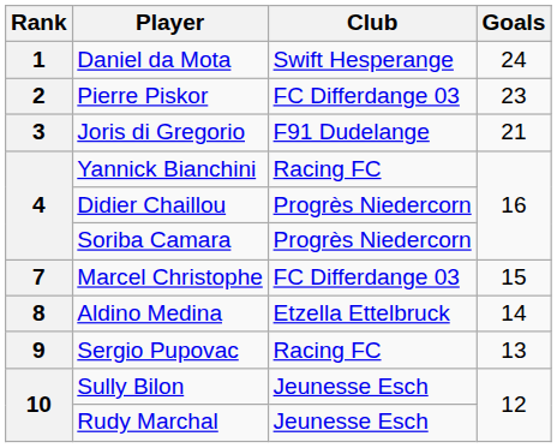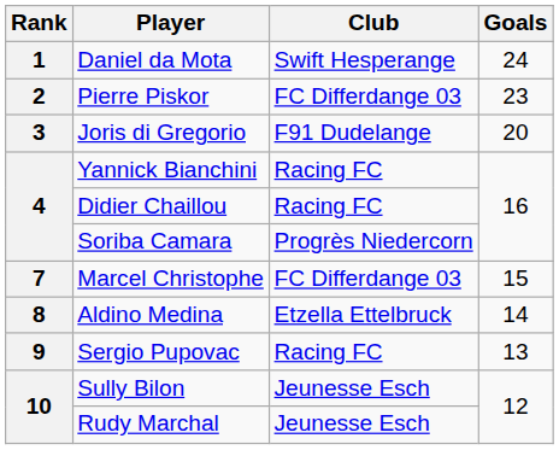Joris di Gregorio | Goals: 21 -> 20
Didier Chaillou | Club: Progrès Niedercorn -> Racing FC
